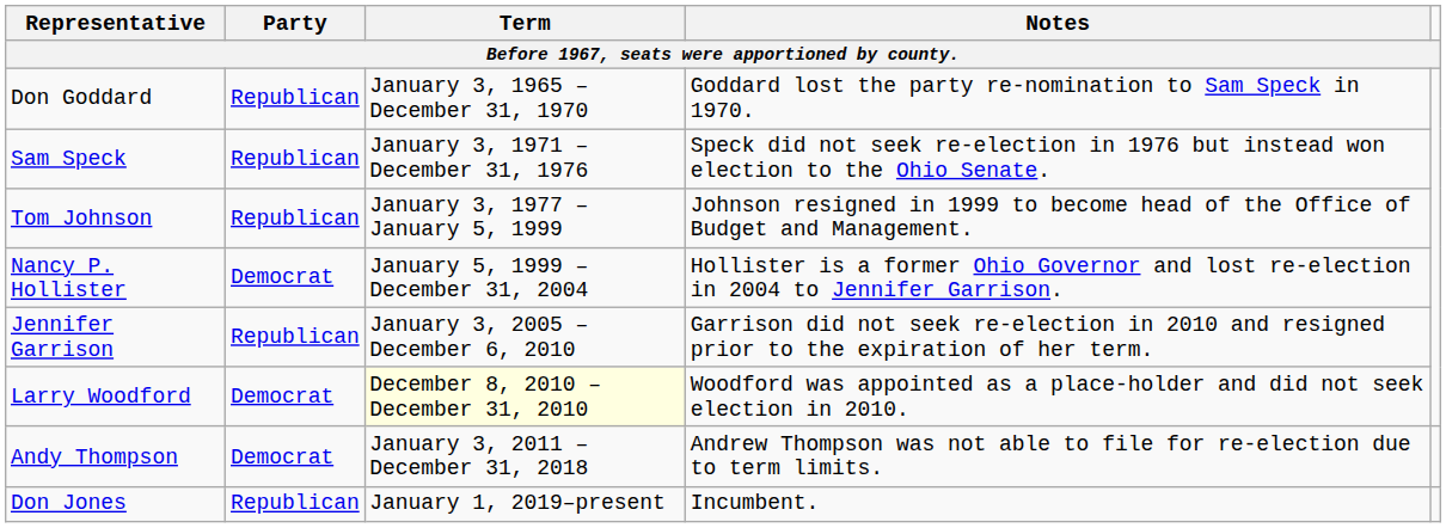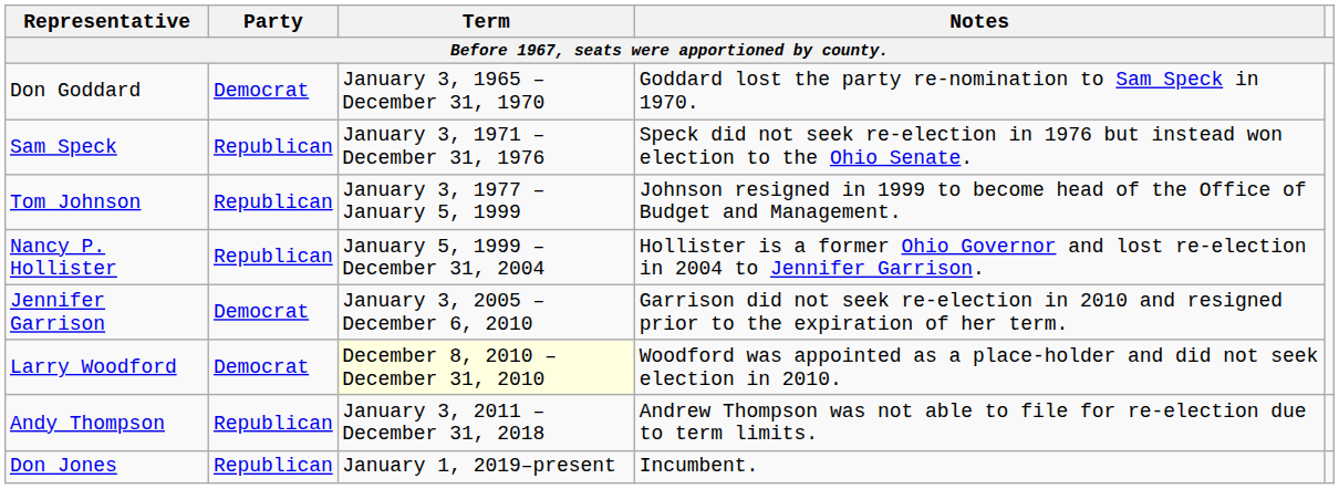Don Goddard | Party: Republican -> Democrat
Nancy P. Hollister | Party: Democrat -> Republican
Jennifer Garrison | Party: Republican -> Democrat
Andy Thompson | Party: Democrat -> Republican
